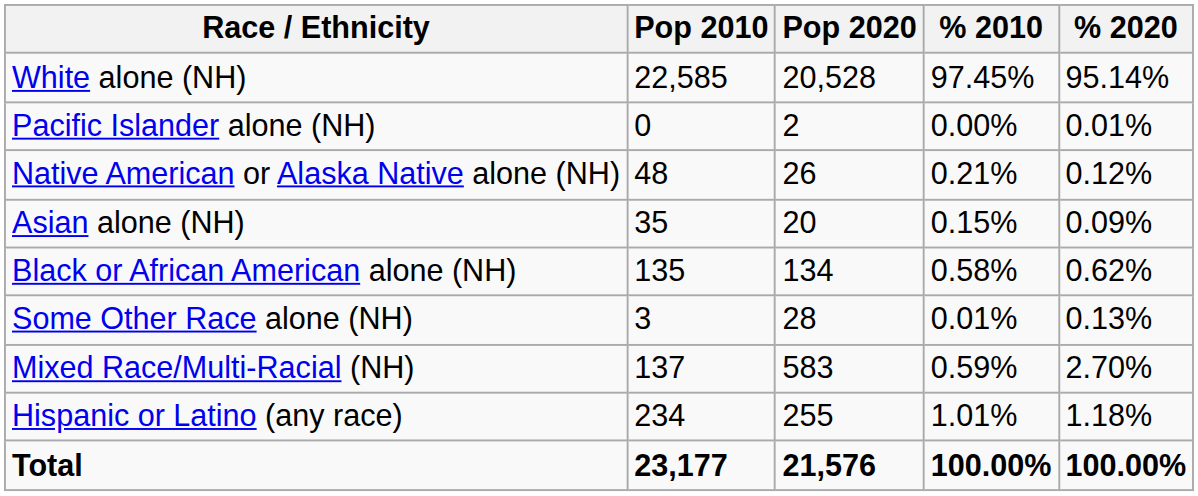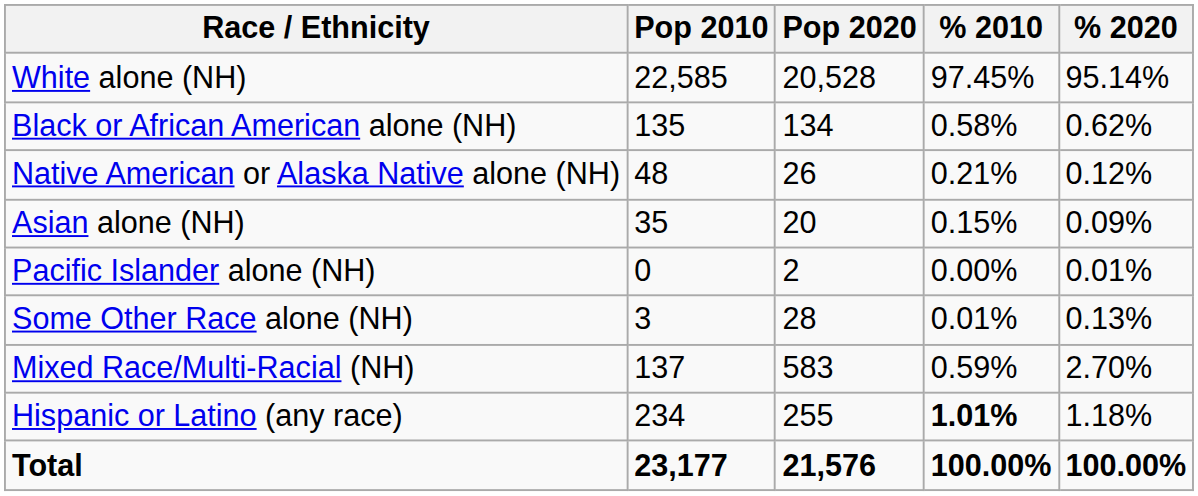rows swapped: Black or African American alone (NH) <-> Pacific Islander alone (NH)
Hispanic or Latino (any race) | % 2010: normal -> bold
